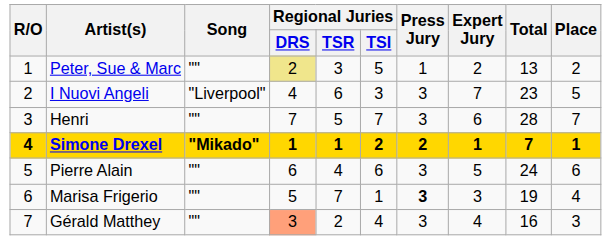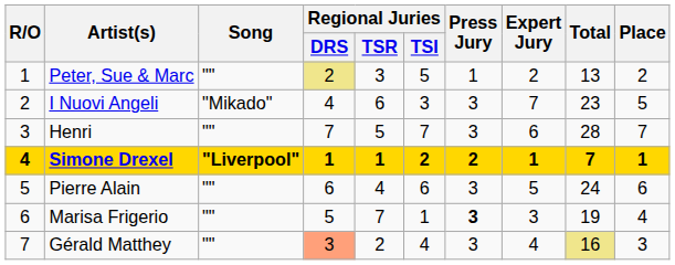I Nuovi Angeli | Song: "Liverpool" -> "Mikado"
Simone Drexel | Song: "Mikado" -> "Liverpool"
Gérald Matthey | Total: no background -> khaki background
